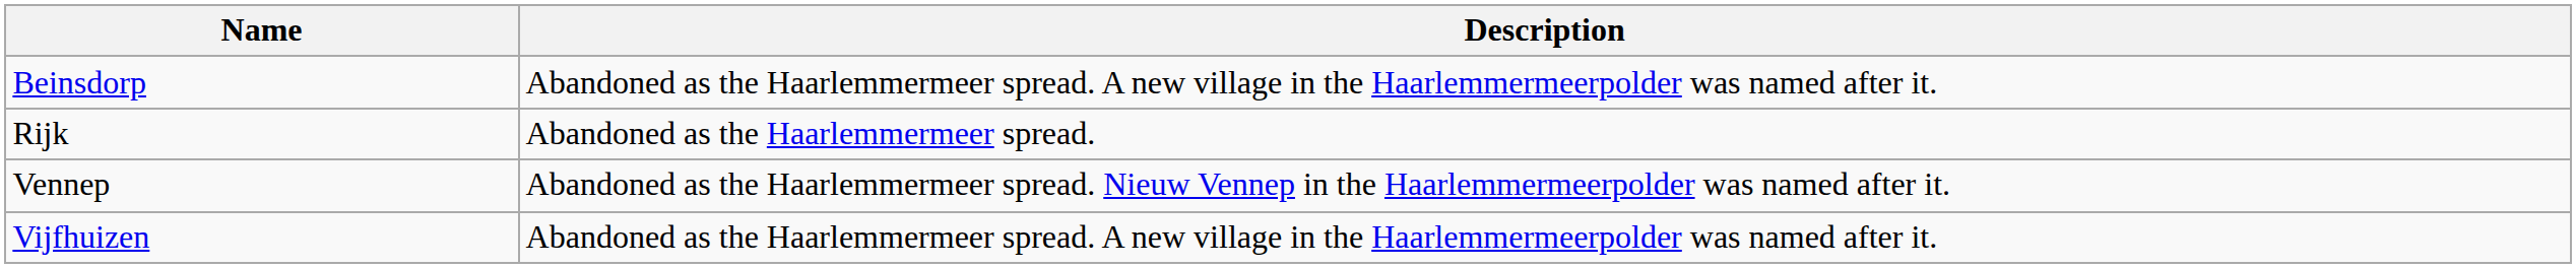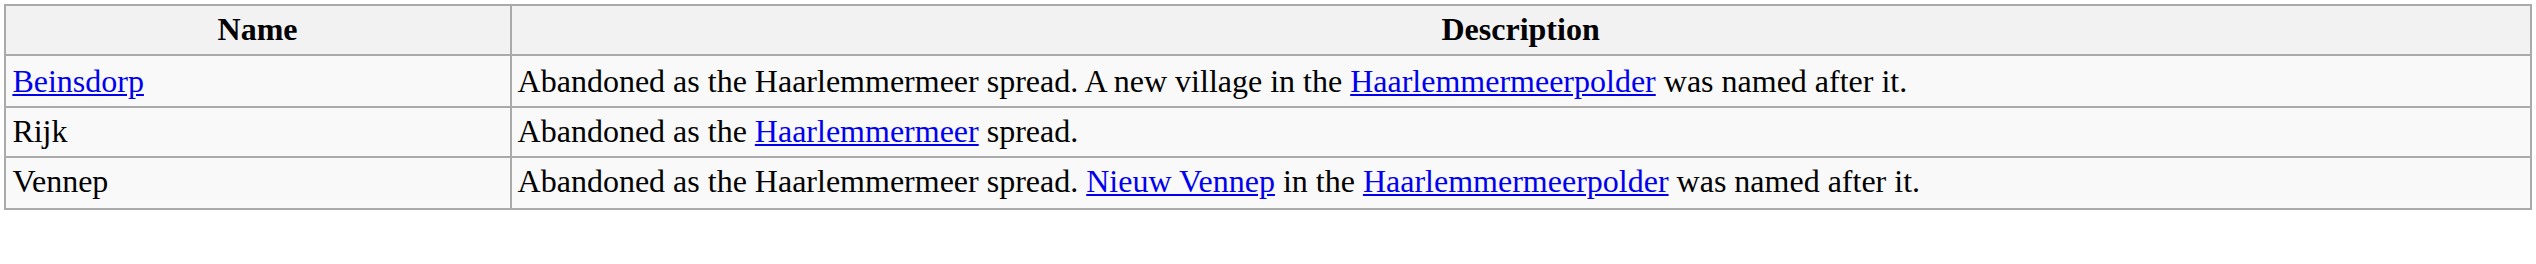- row: Vijfhuizen | Abandoned as the Haarlemmermeer spread. A new village in the Haarlemmermeerpolder was named after it.
